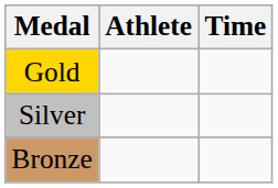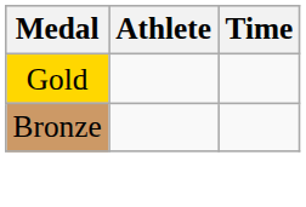- row: Silver
